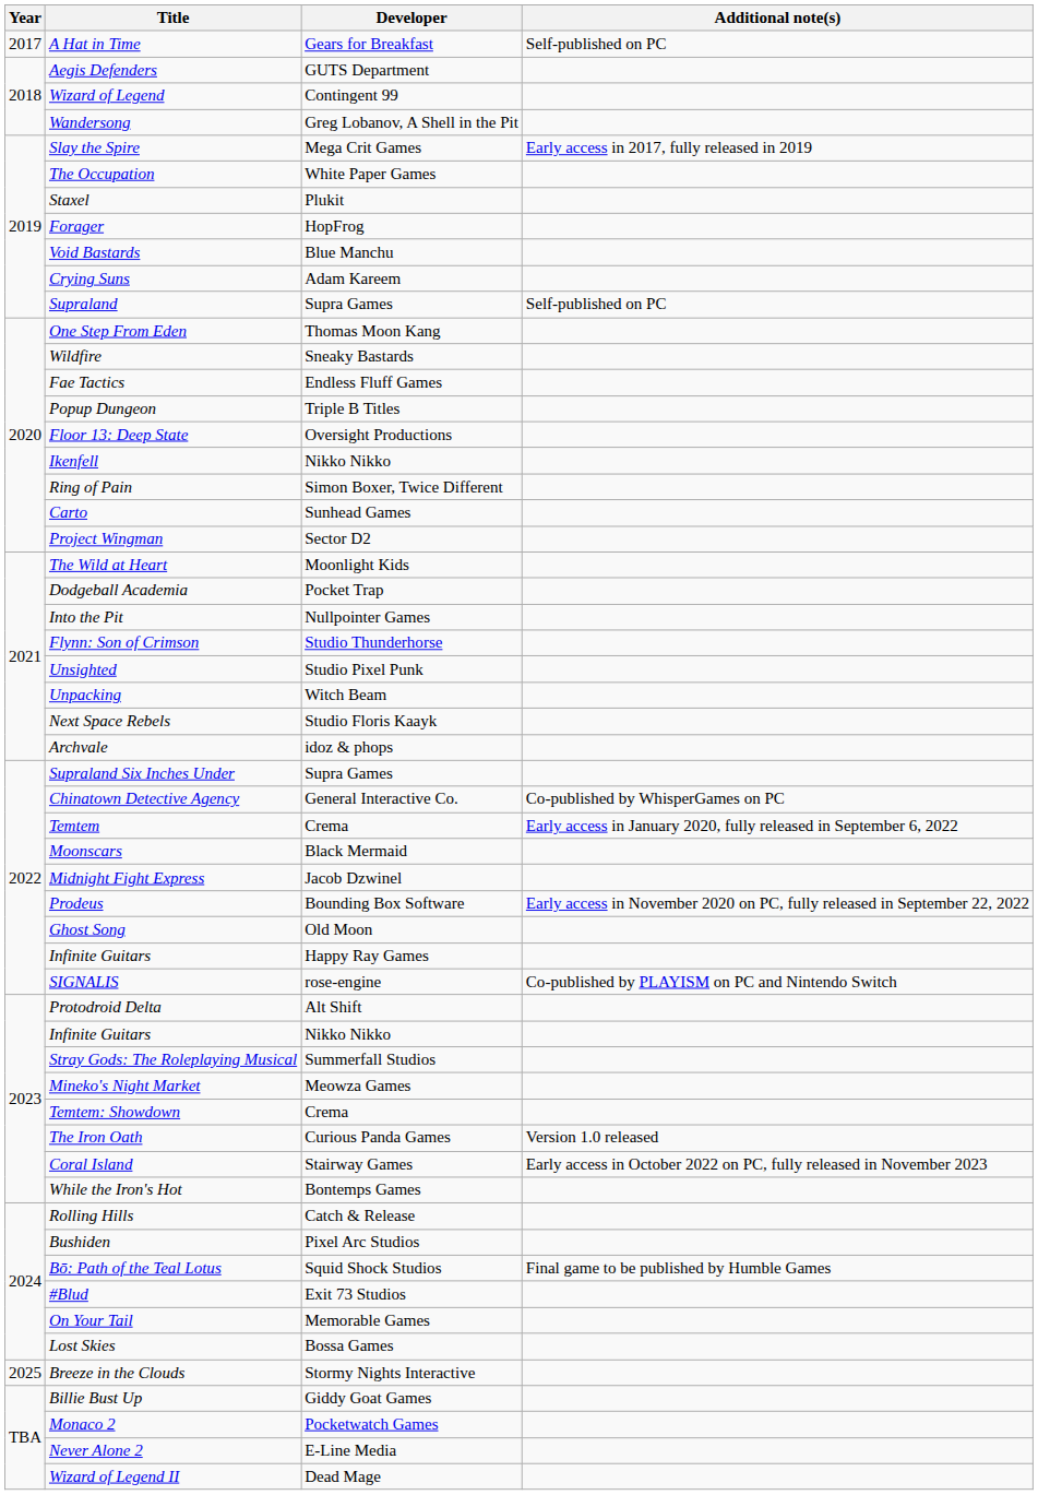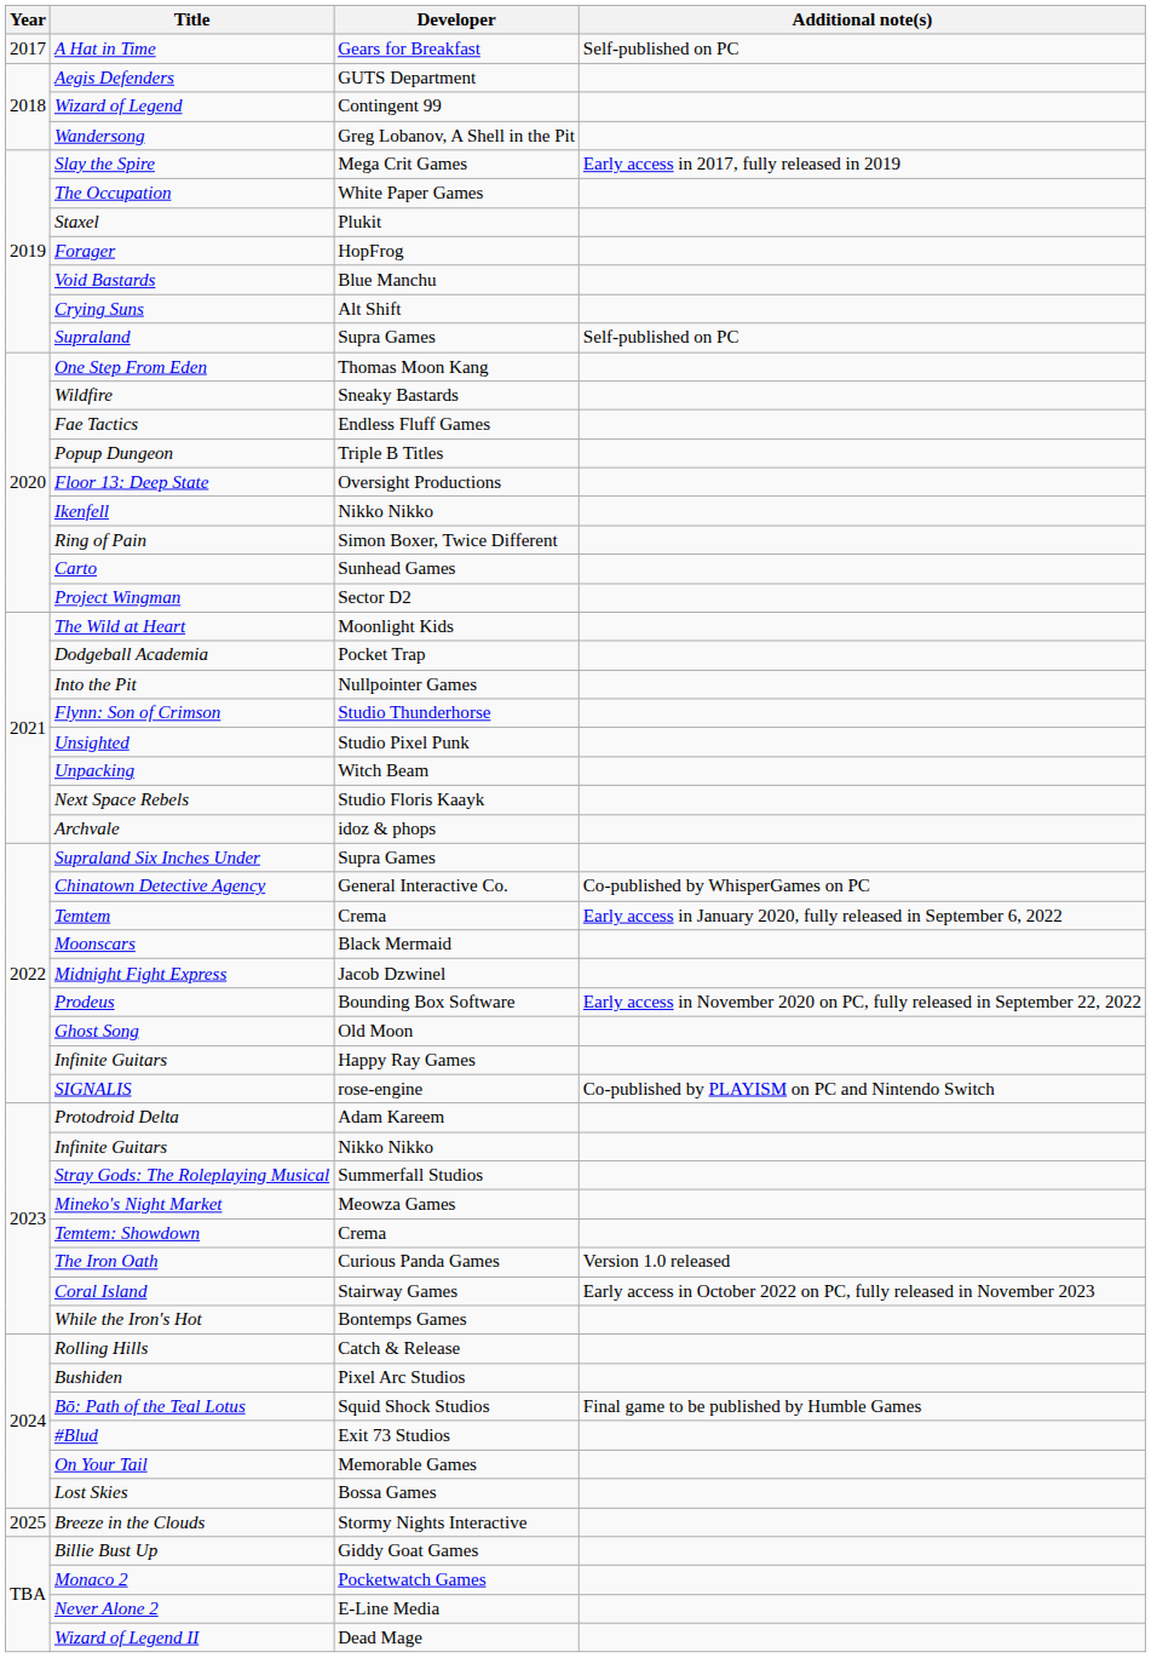Crying Suns | Developer: Adam Kareem -> Alt Shift
Protodroid Delta | Developer: Alt Shift -> Adam Kareem
